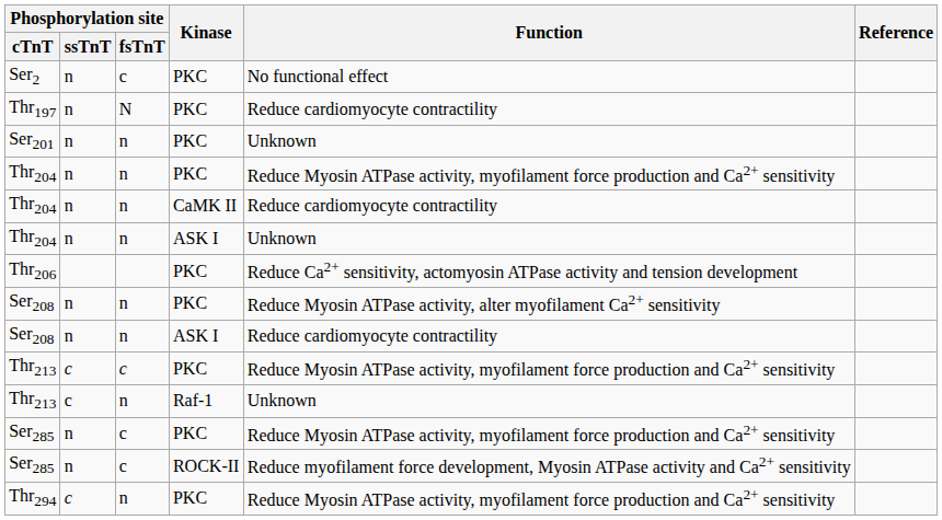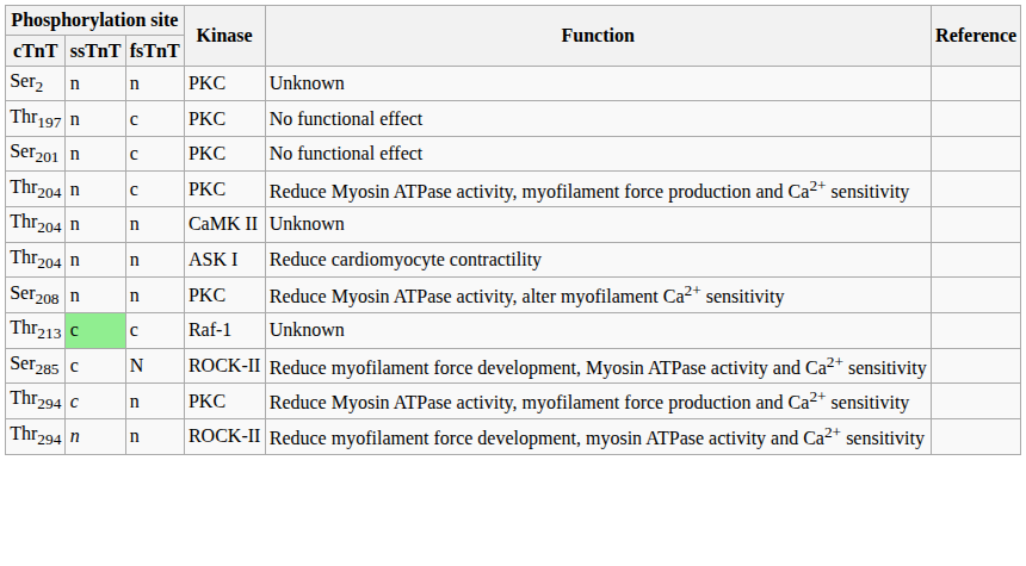Ser2 | Phosphorylation site / fsTnT: c -> n
Ser2 | Function: No functional effect -> Unknown
Thr197 | Phosphorylation site / fsTnT: N -> c
Thr197 | Function: Reduce cardiomyocyte contractility -> No functional effect
Ser201 | Phosphorylation site / fsTnT: n -> c
Ser201 | Function: Unknown -> No functional effect
Thr204 / PKC | Phosphorylation site / fsTnT: n -> c
Thr204 / CaMK II | Function: Reduce cardiomyocyte contractility -> Unknown
Thr204 / ASK I | Function: Unknown -> Reduce cardiomyocyte contractility
- row: Thr206 | PKC | Reduce Ca2+ sensitivity, actomyosin ATPase activity and tension development
- row: Ser208 | n | n | ASK I | Reduce cardiomyocyte contractility
- row: Thr213 | c | c | PKC | Reduce Myosin ATPase activity, myofilament force production and Ca2+ sensitivity
Thr213 / Raf-1 | Phosphorylation site / ssTnT: no background -> lightgreen background
Thr213 / Raf-1 | Phosphorylation site / fsTnT: n -> c
- row: Ser285 | n | c | PKC | Reduce Myosin ATPase activity, myofilament force production and Ca2+ sensitivity
Ser285 / ROCK-II | Phosphorylation site / ssTnT: n -> c
Ser285 / ROCK-II | Phosphorylation site / fsTnT: c -> N
+ row: Thr294 | n | n | ROCK-II | Reduce myofilament force development, myosin ATPase activity and Ca2+ sensitivity
